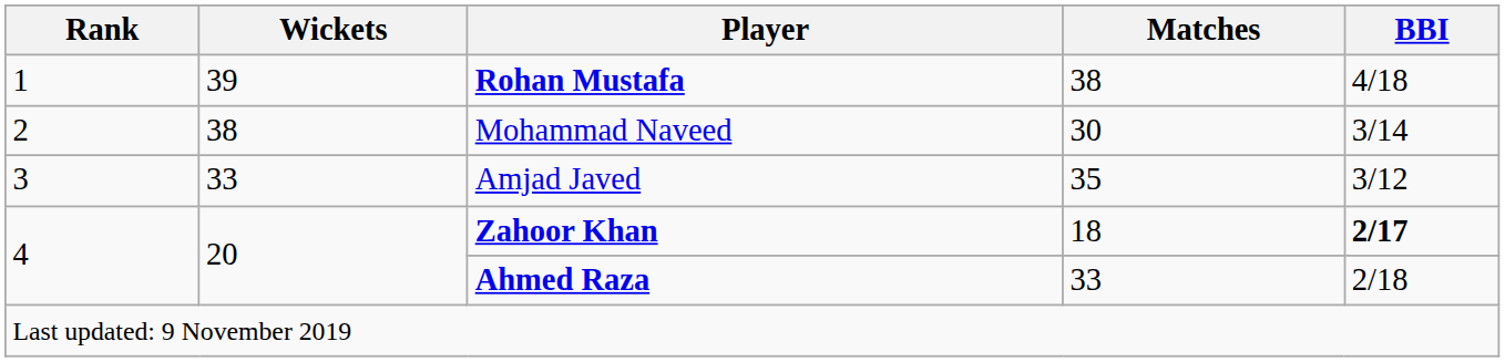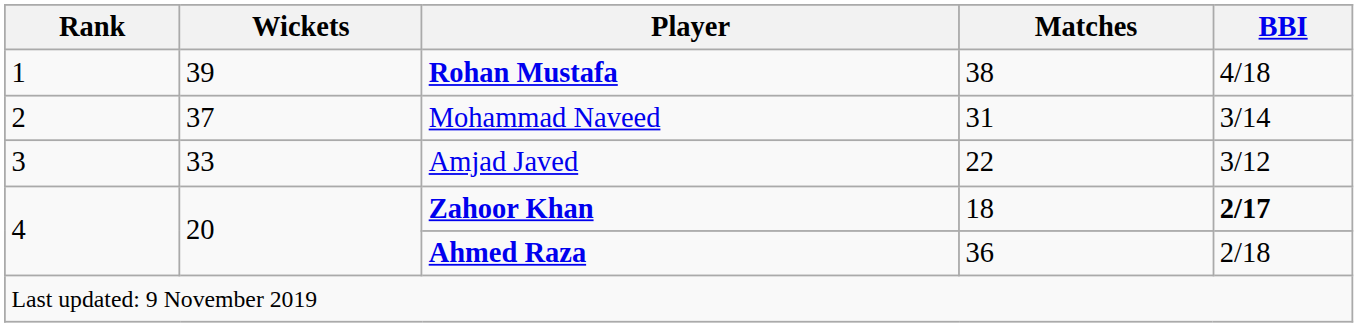Mohammad Naveed | Wickets: 38 -> 37
Mohammad Naveed | Matches: 30 -> 31
Amjad Javed | Matches: 35 -> 22
Ahmed Raza | Matches: 33 -> 36
